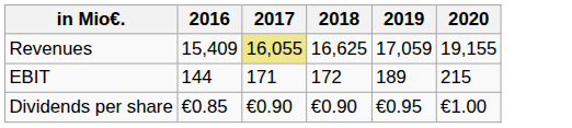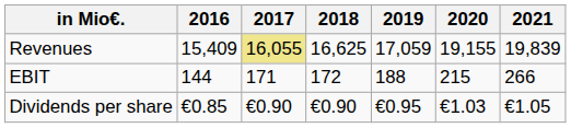+ column: 2021 | 19,839 | 266 | €1.05
EBIT | 2019: 189 -> 188
Dividends per share | 2020: €1.00 -> €1.03
